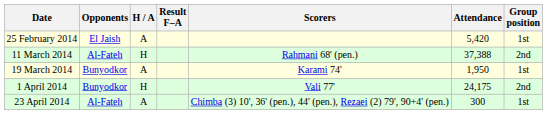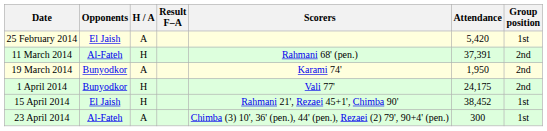11 March 2014 | Attendance: 37,388 -> 37,391
19 March 2014 | Group position: 1st -> 2nd
+ row: 15 April 2014 | El Jaish | H | Rahmani 21', Rezaei 45+1', Chimba 90' | 38,452 | 1st
